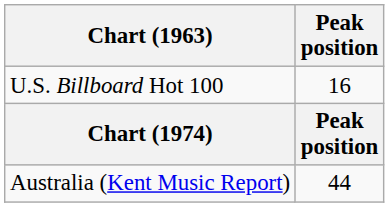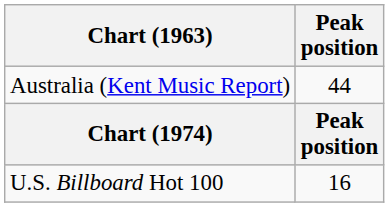rows swapped: U.S. Billboard Hot 100 <-> Australia (Kent Music Report)
